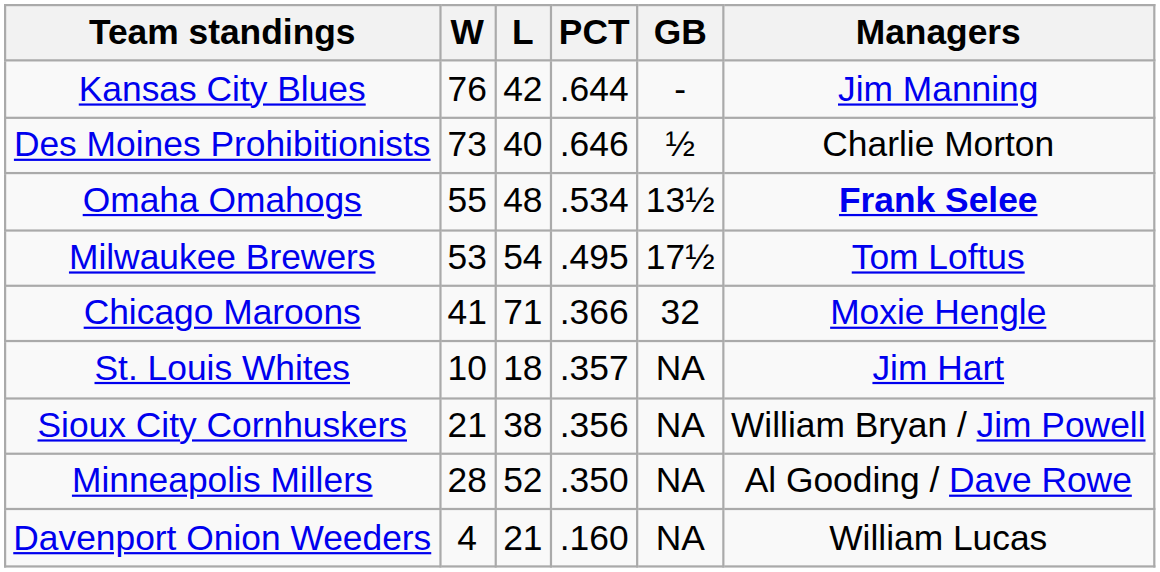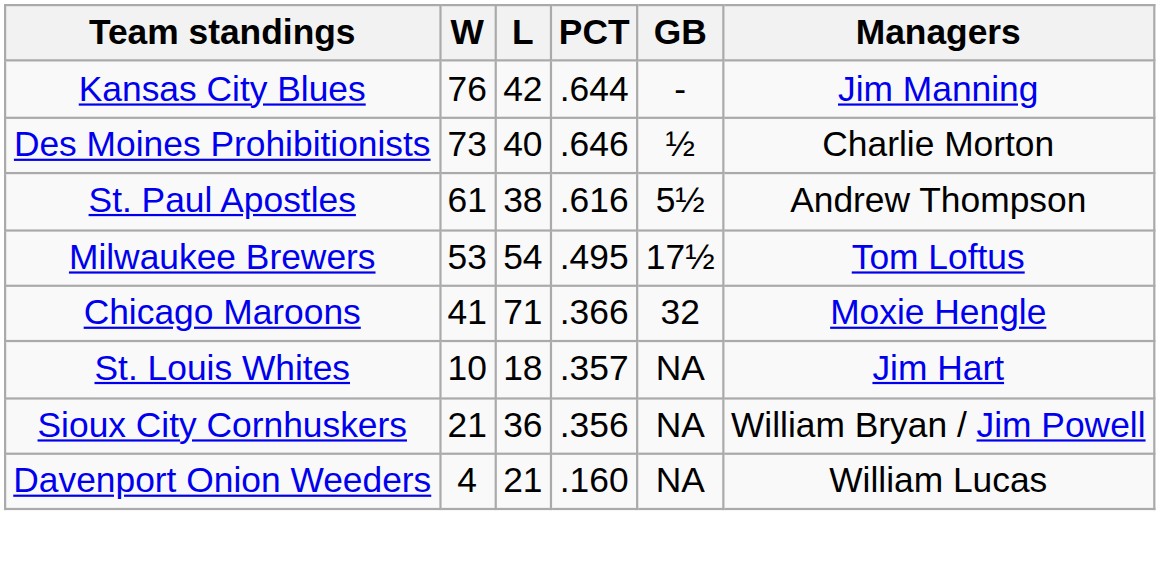+ row: St. Paul Apostles | 61 | 38 | .616 | 5½ | Andrew Thompson
- row: Omaha Omahogs | 55 | 48 | .534 | 13½ | Frank Selee
Sioux City Cornhuskers | L: 38 -> 36
- row: Minneapolis Millers | 28 | 52 | .350 | NA | Al Gooding / Dave Rowe
